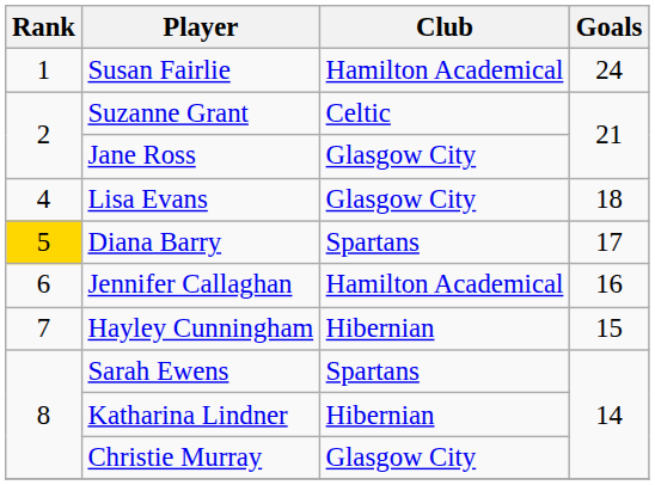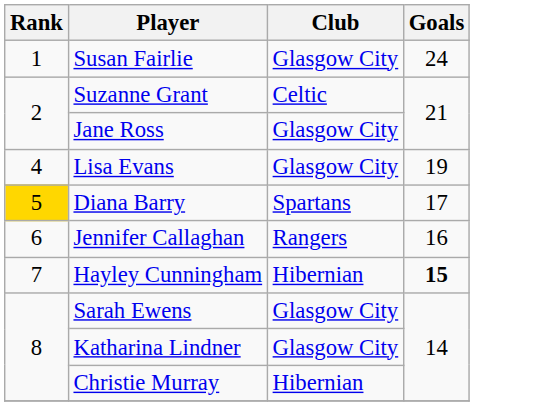Susan Fairlie | Club: Hamilton Academical -> Glasgow City
Lisa Evans | Goals: 18 -> 19
Jennifer Callaghan | Club: Hamilton Academical -> Rangers
Hayley Cunningham | Goals: normal -> bold
Sarah Ewens | Club: Spartans -> Glasgow City
Katharina Lindner | Club: Hibernian -> Glasgow City
Christie Murray | Club: Glasgow City -> Hibernian
